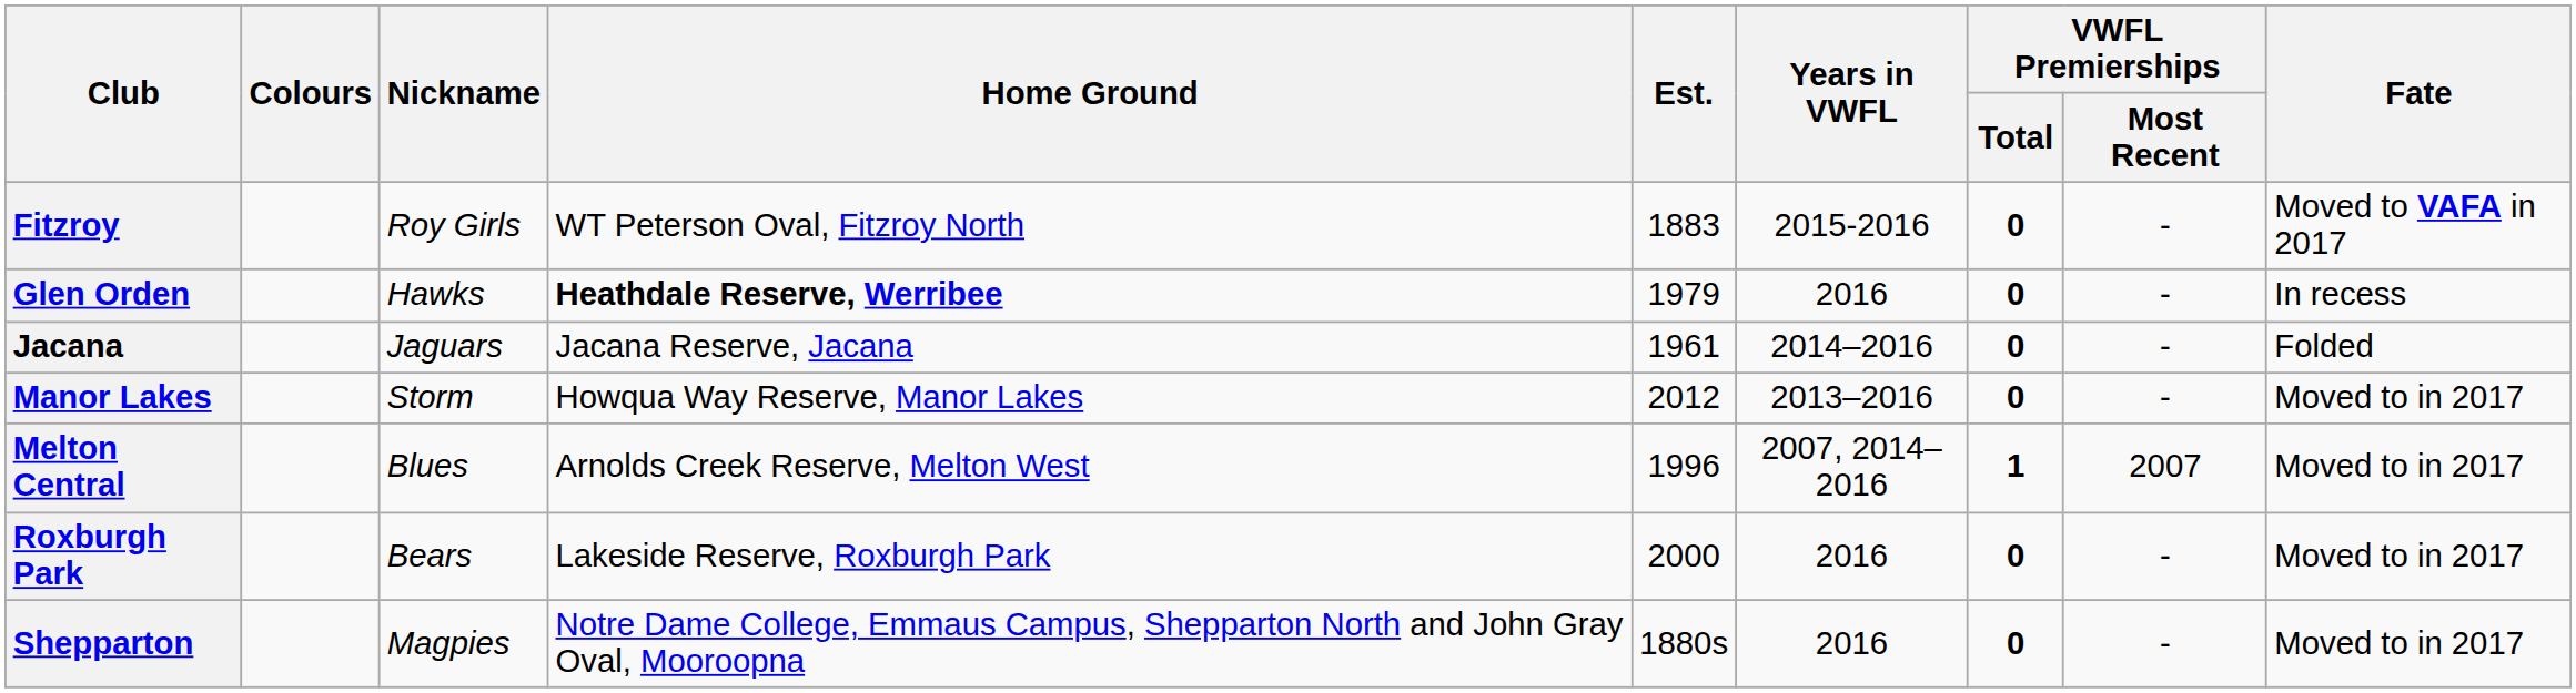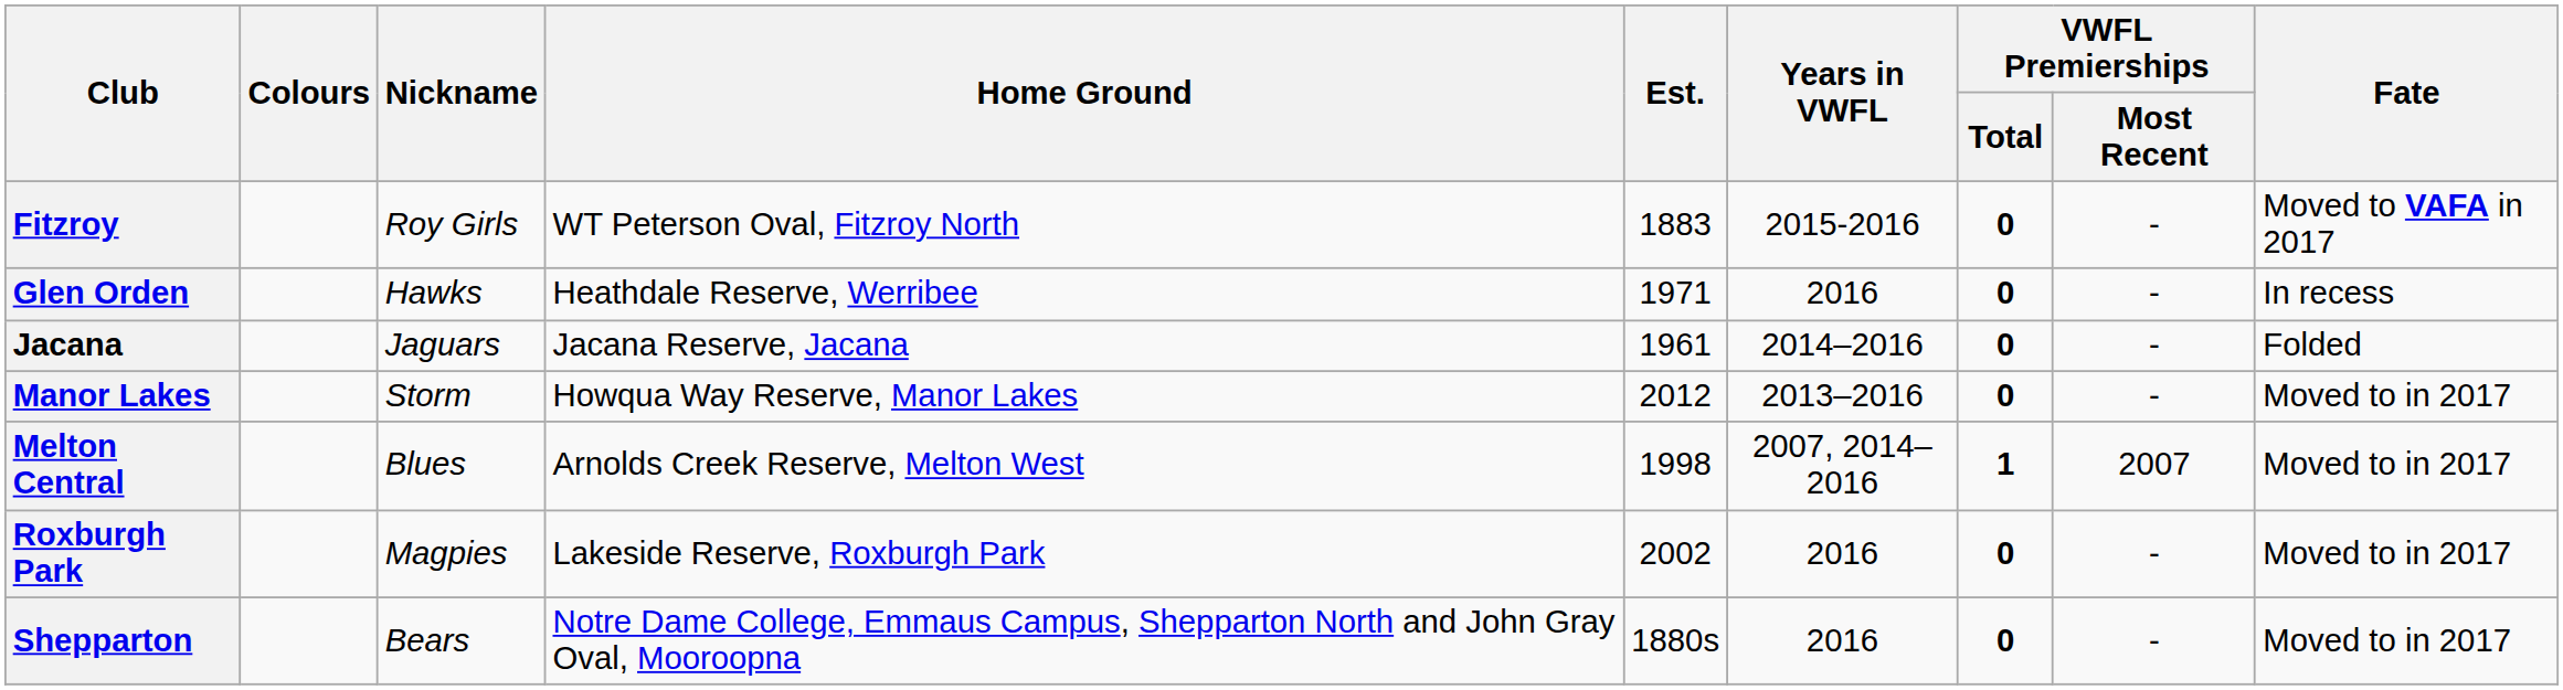Glen Orden | Home Ground: bold -> normal
Glen Orden | Est.: 1979 -> 1971
Melton Central | Est.: 1996 -> 1998
Roxburgh Park | Nickname: Bears -> Magpies
Roxburgh Park | Est.: 2000 -> 2002
Shepparton | Nickname: Magpies -> Bears
